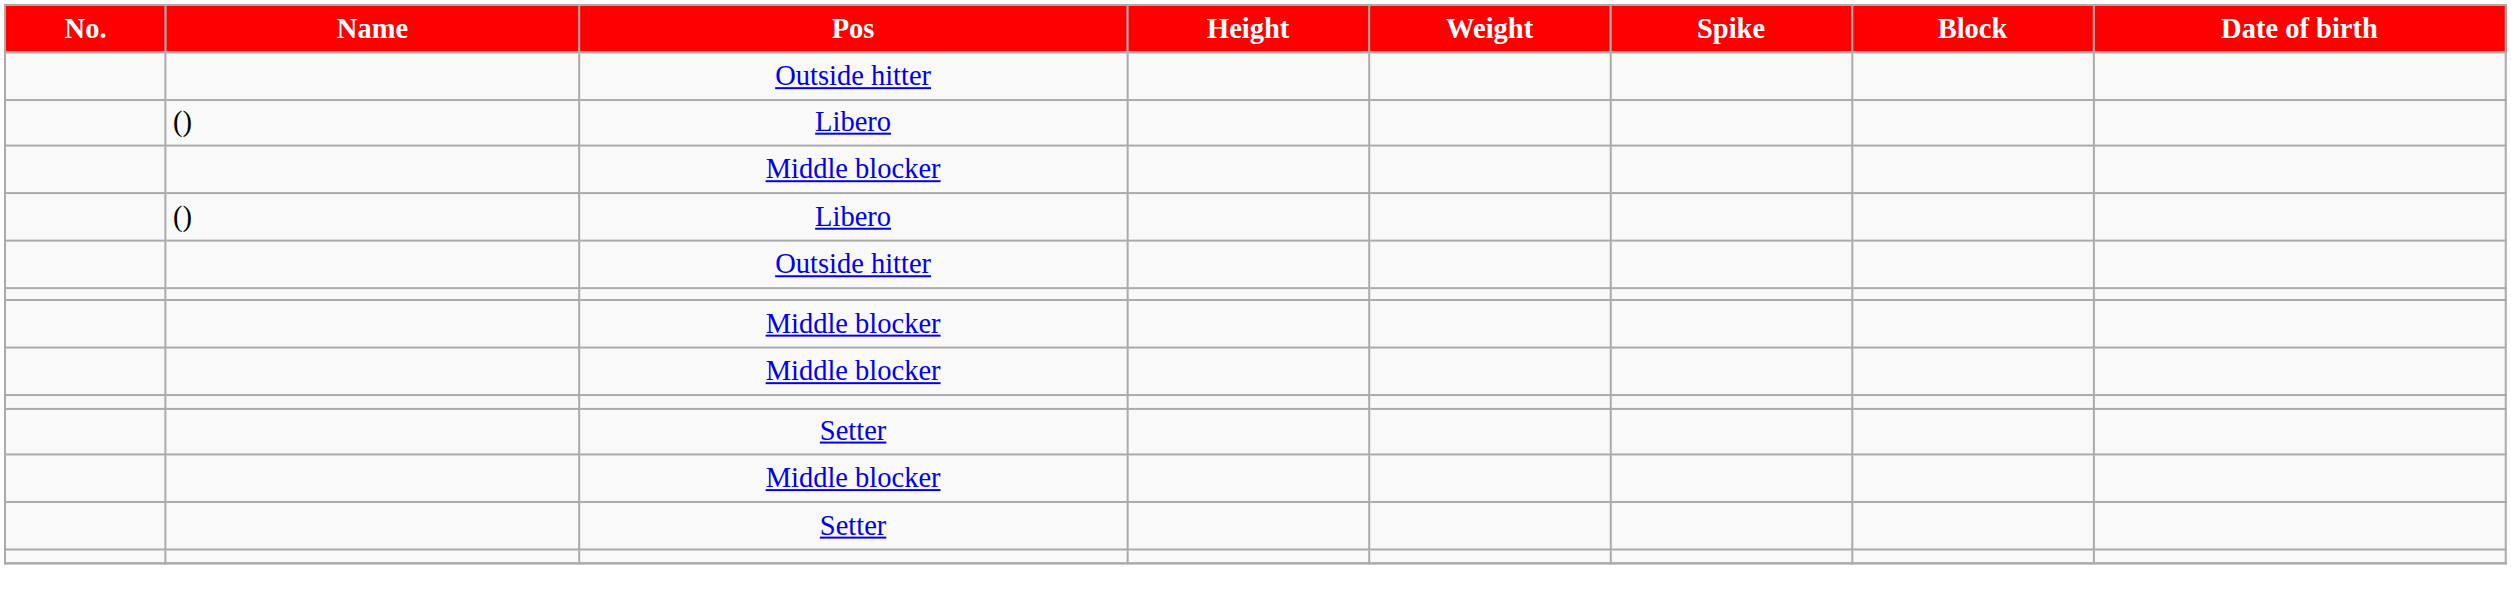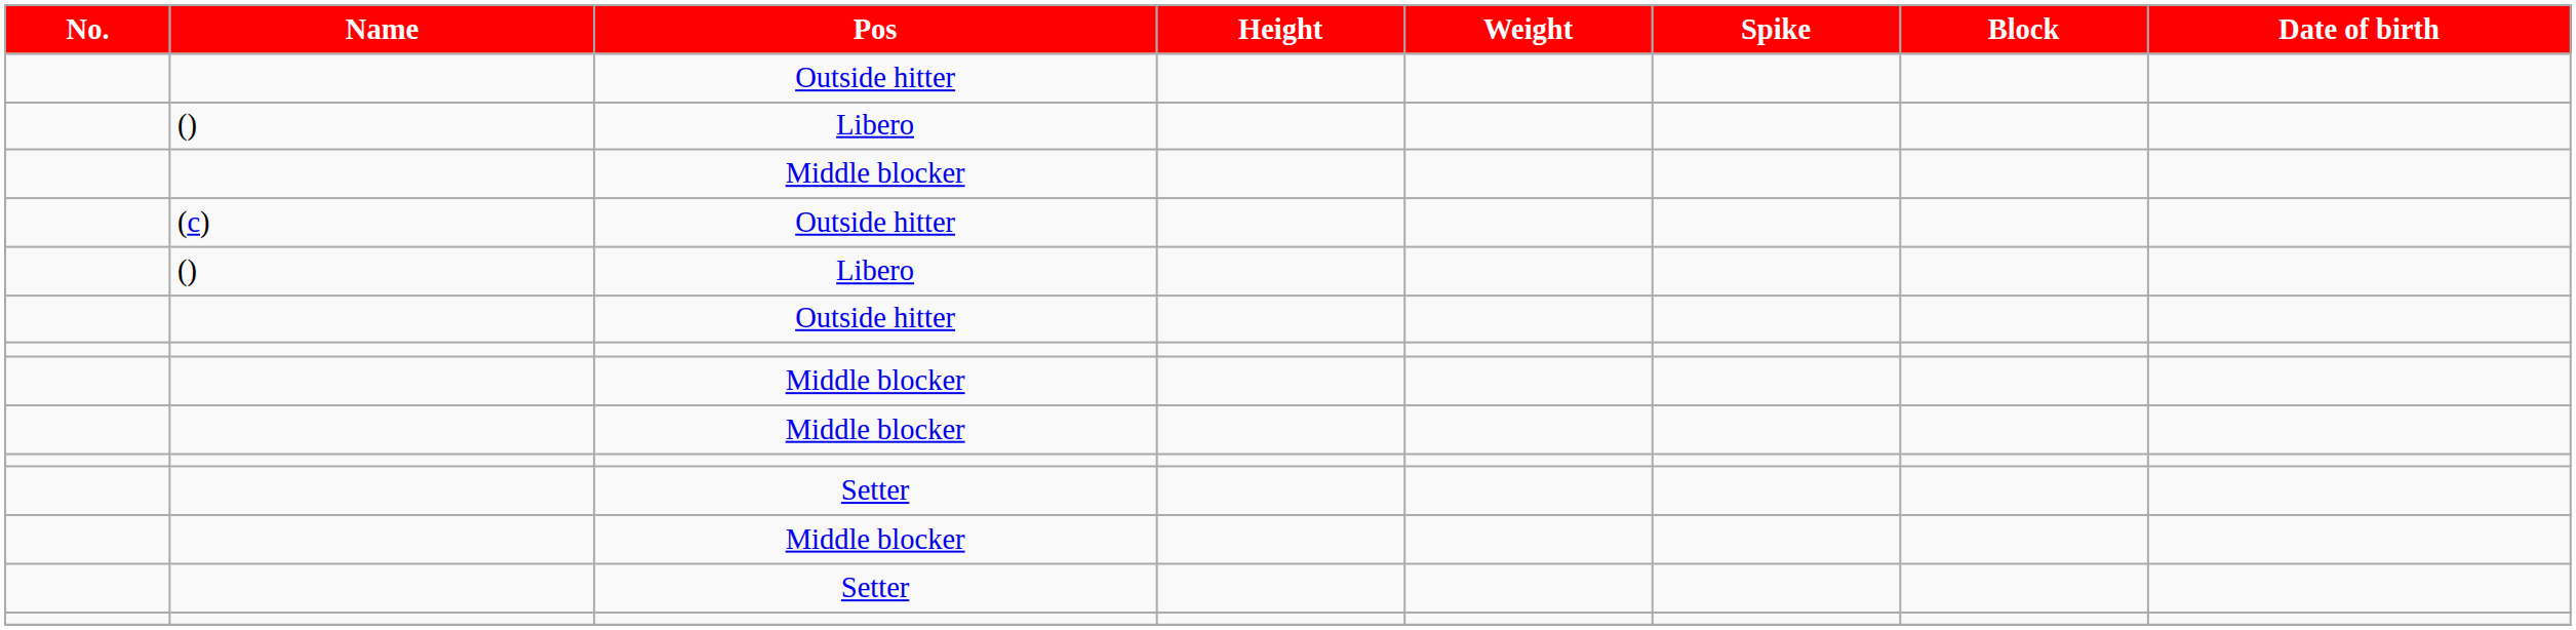+ row: (c) | Outside hitter
